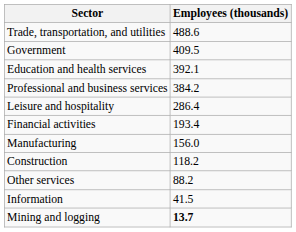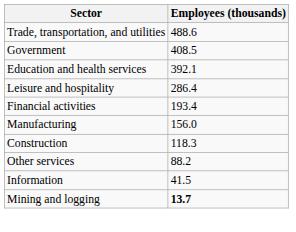Government | Employees (thousands): 409.5 -> 408.5
- row: Professional and business services | 384.2
Construction | Employees (thousands): 118.2 -> 118.3
